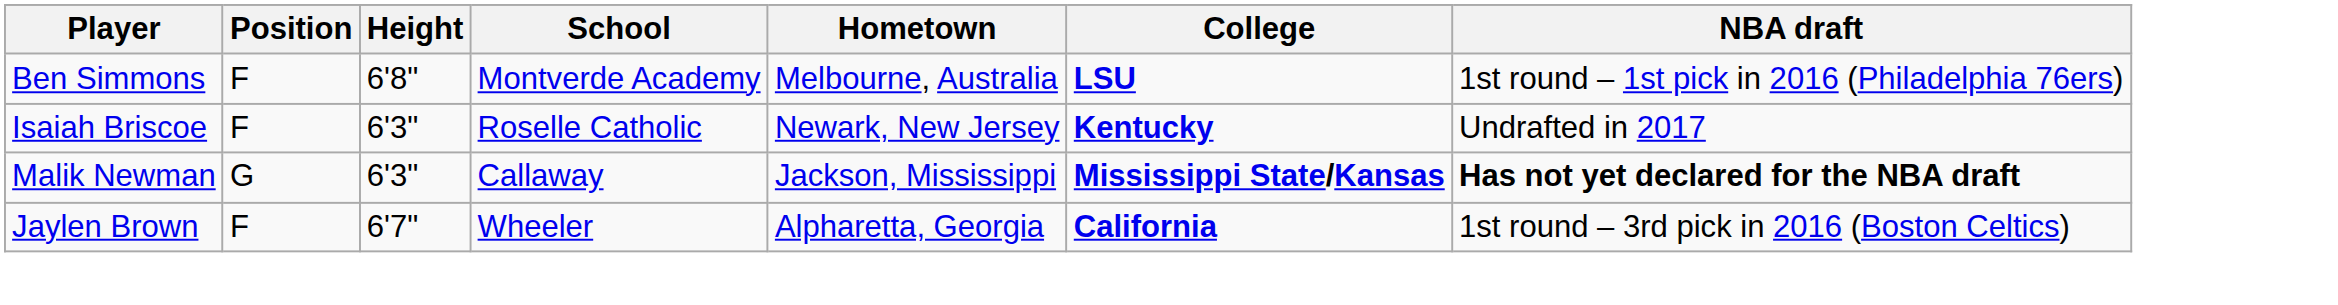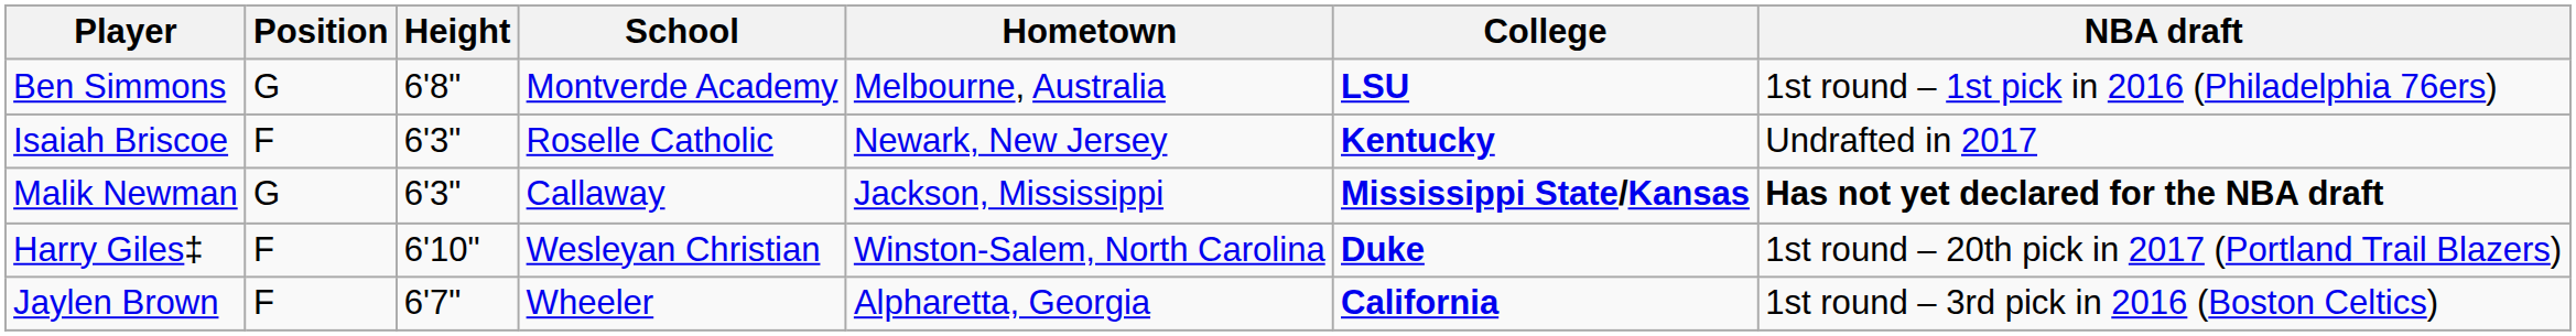Ben Simmons | Position: F -> G
+ row: Harry Giles‡ | F | 6'10" | Wesleyan Christian | Winston-Salem, North Carolina | Duke | 1st round – 20th pick in 2017 (Portland Trail Blazers)
